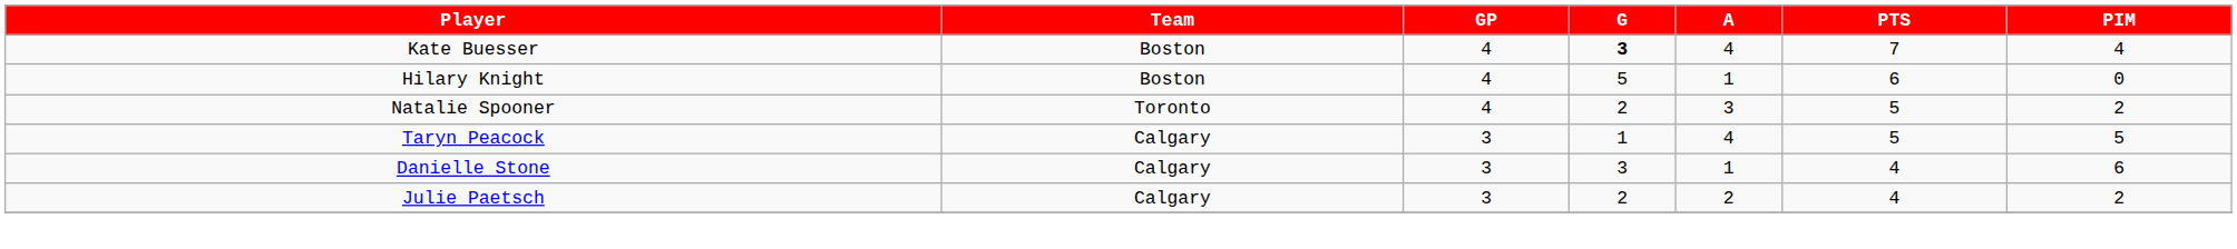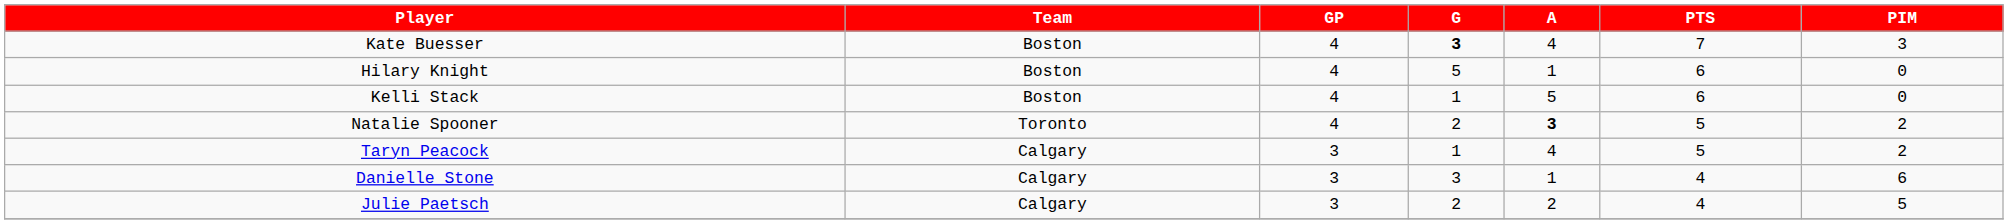Kate Buesser | PIM: 4 -> 3
+ row: Kelli Stack | Boston | 4 | 1 | 5 | 6 | 0
Natalie Spooner | A: normal -> bold
Taryn Peacock | PIM: 5 -> 2
Julie Paetsch | PIM: 2 -> 5
